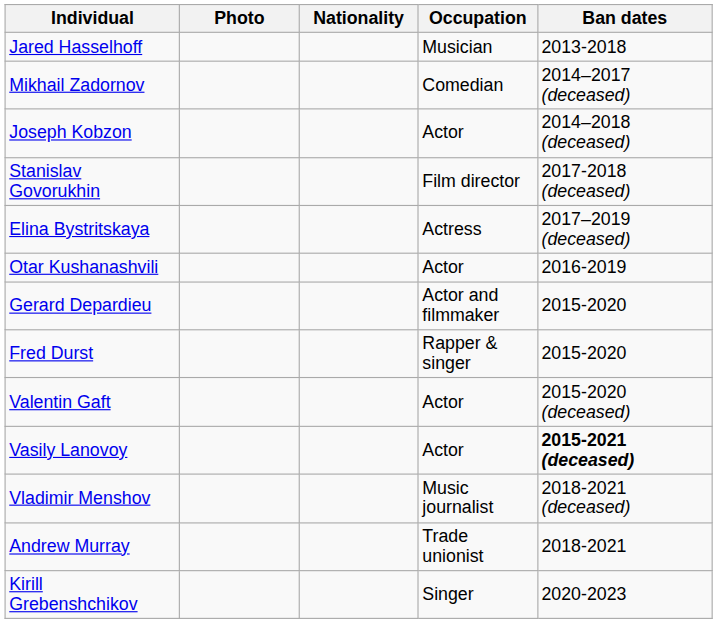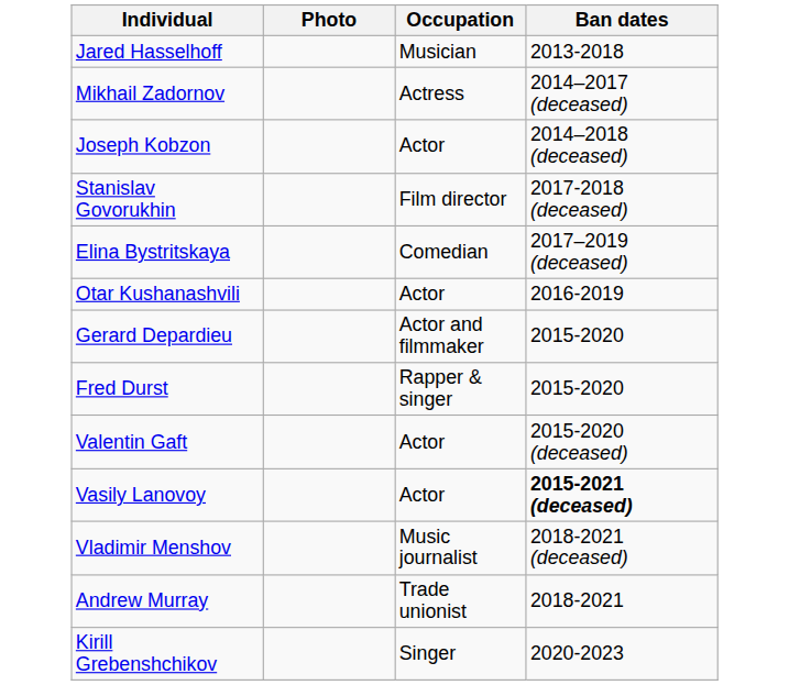- column: Nationality
Mikhail Zadornov | Occupation: Comedian -> Actress
Elina Bystritskaya | Occupation: Actress -> Comedian
